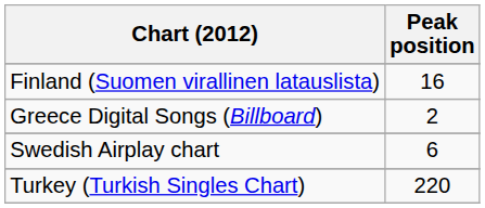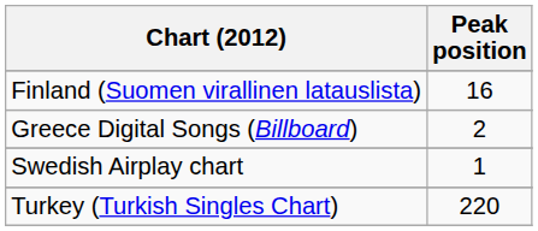Swedish Airplay chart | Peak position: 6 -> 1
